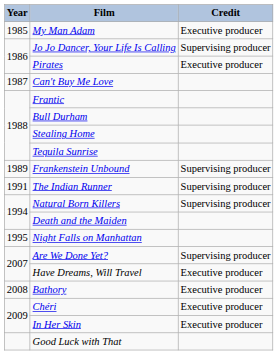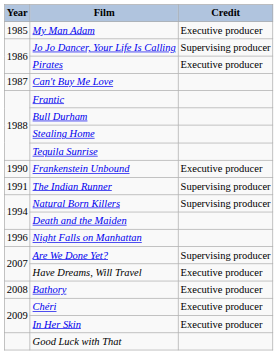Frankenstein Unbound | Year: 1989 -> 1990
Frankenstein Unbound | Credit: Supervising producer -> Executive producer
Night Falls on Manhattan | Year: 1995 -> 1996
